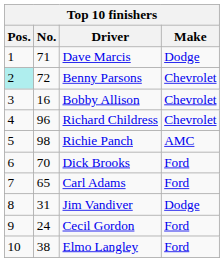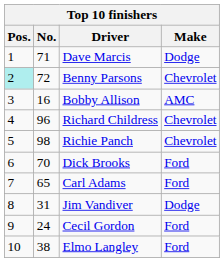Bobby Allison | Make: Chevrolet -> AMC
Richie Panch | Make: AMC -> Chevrolet
